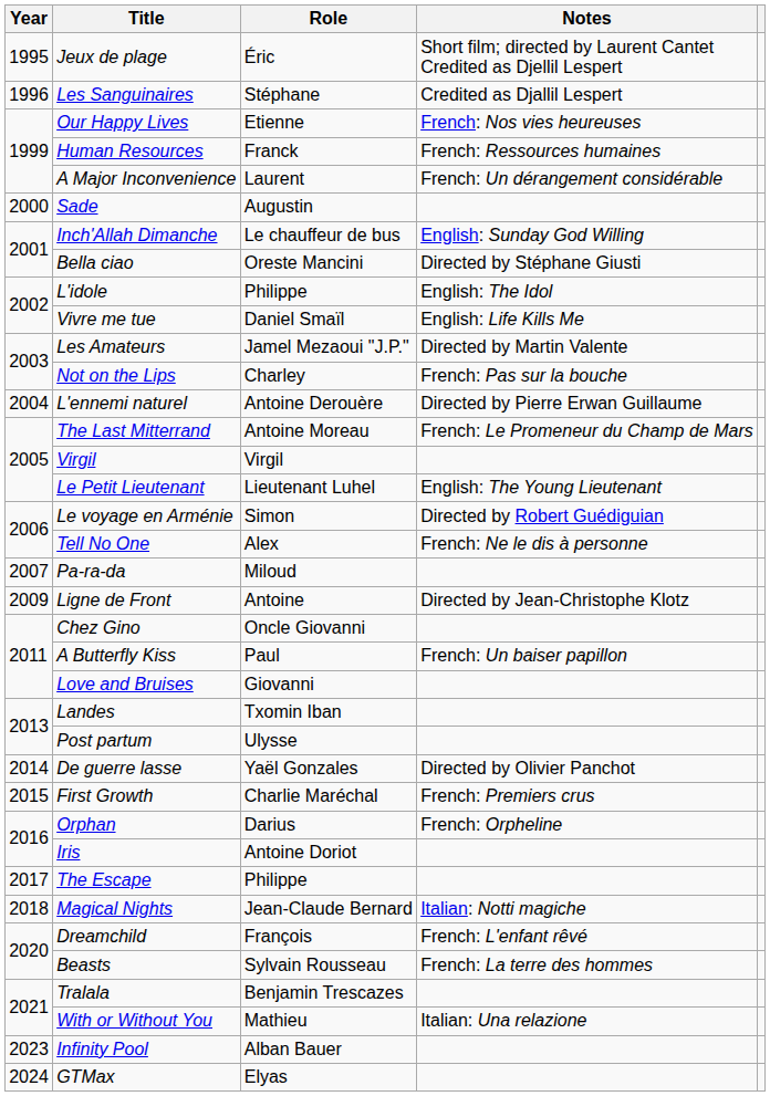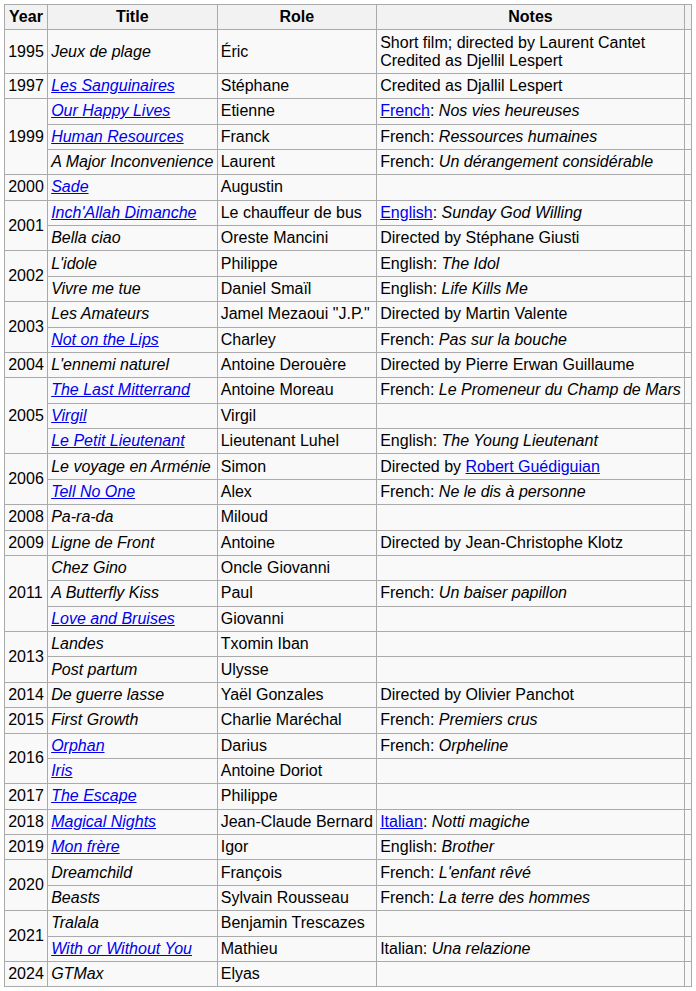Les Sanguinaires | Year: 1996 -> 1997
Pa-ra-da | Year: 2007 -> 2008
+ row: 2019 | Mon frère | Igor | English: Brother
- row: 2023 | Infinity Pool | Alban Bauer
